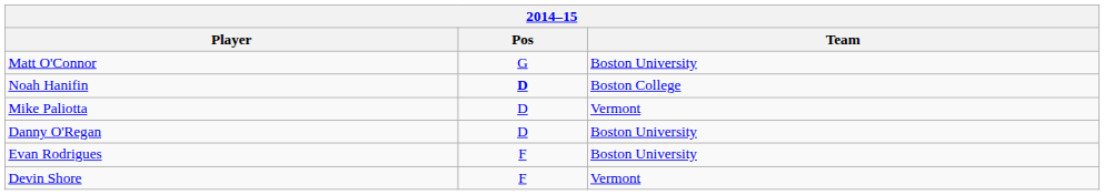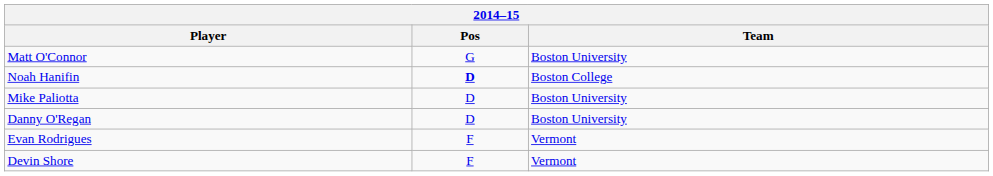Mike Paliotta | Team: Vermont -> Boston University
Evan Rodrigues | Team: Boston University -> Vermont
